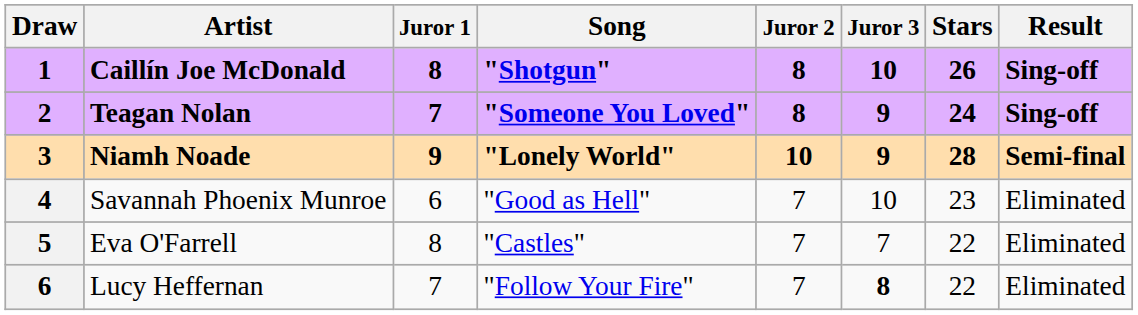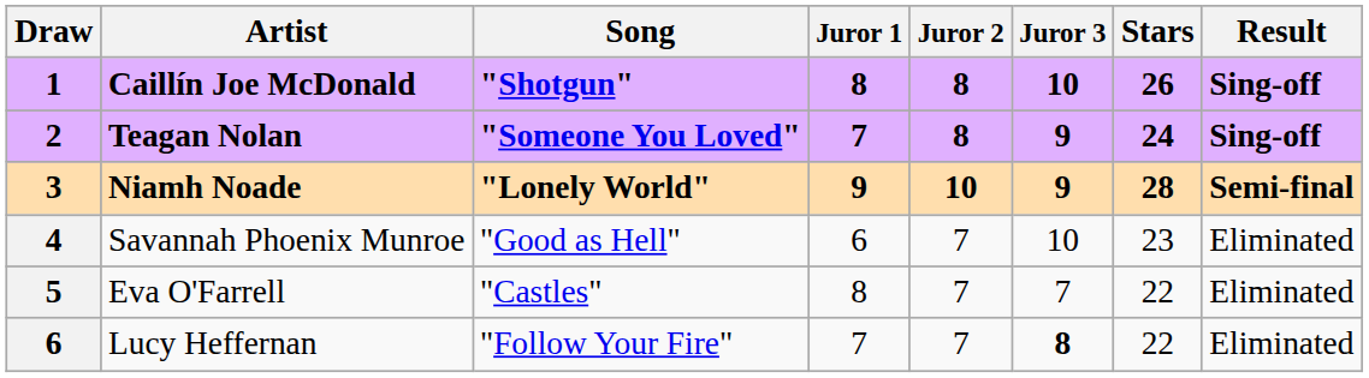columns swapped: Song <-> Juror 1
